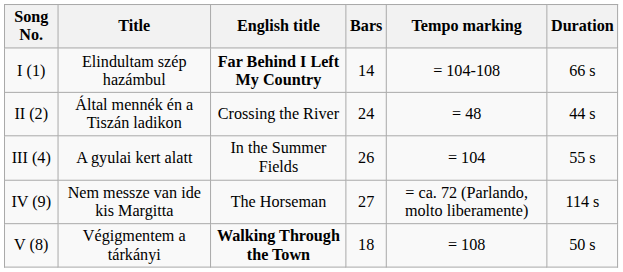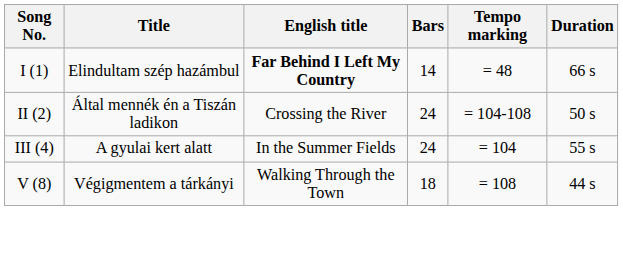I (1) | Tempo marking: = 104-108 -> = 48
II (2) | Tempo marking: = 48 -> = 104-108
II (2) | Duration: 44 s -> 50 s
III (4) | Bars: 26 -> 24
- row: IV (9) | Nem messze van ide kis Margitta | The Horseman | 27 | = ca. 72 (Parlando, molto liberamente) | 114 s
V (8) | English title: bold -> normal
V (8) | Duration: 50 s -> 44 s
